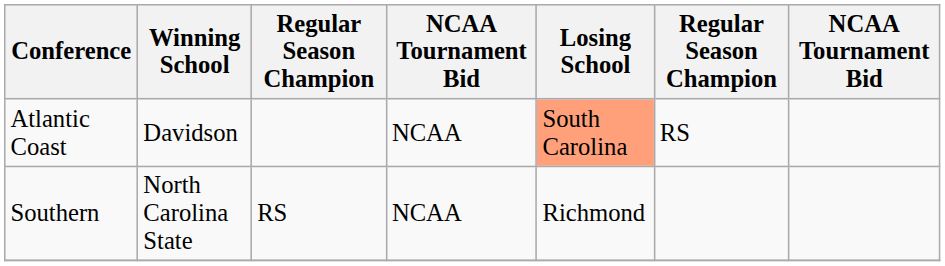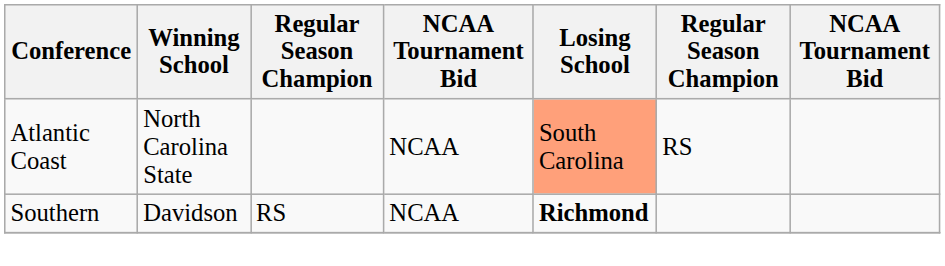Atlantic Coast | Winning School: Davidson -> North Carolina State
Southern | Winning School: North Carolina State -> Davidson
Southern | Losing School: normal -> bold
